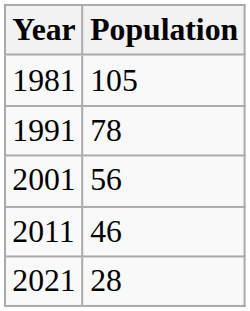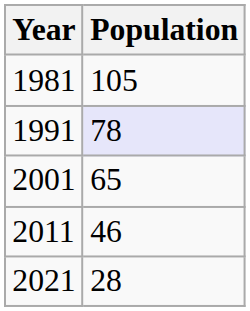1991 | Population: no background -> lavender background
2001 | Population: 56 -> 65
